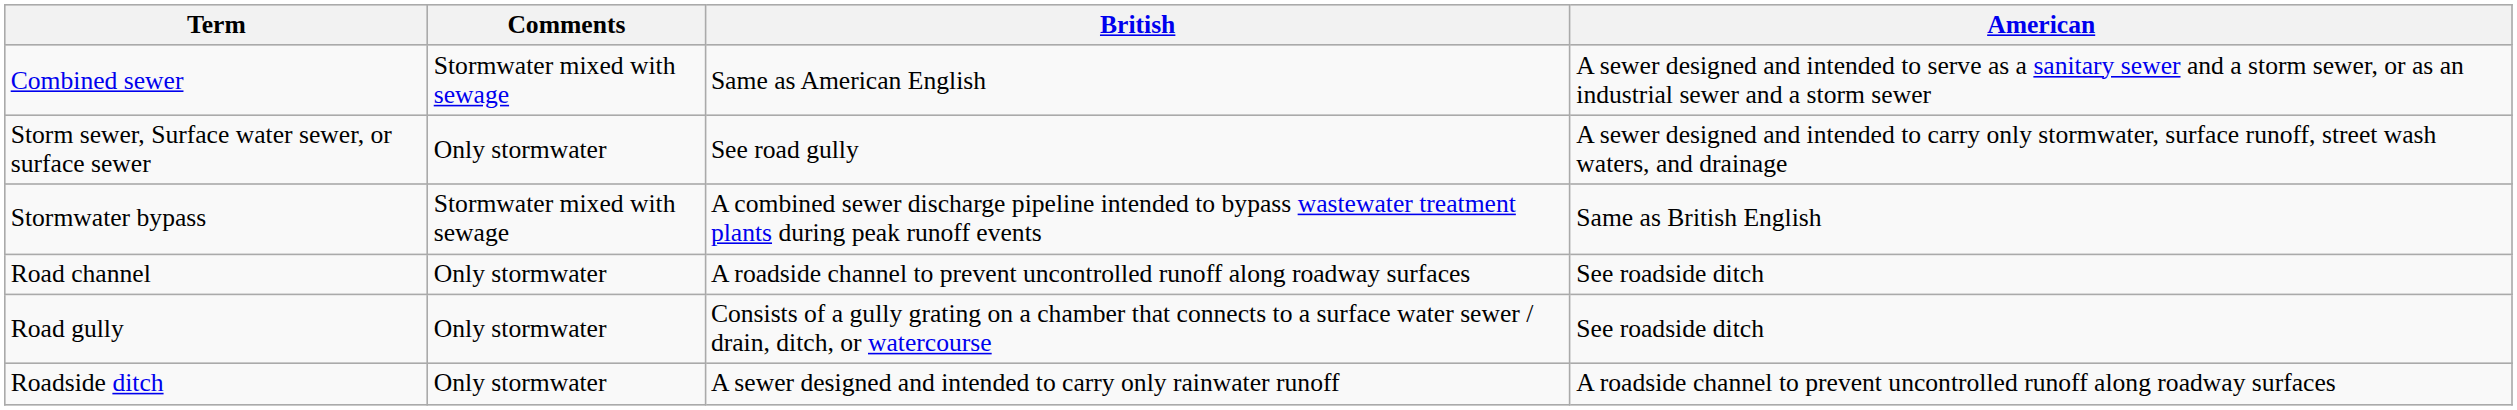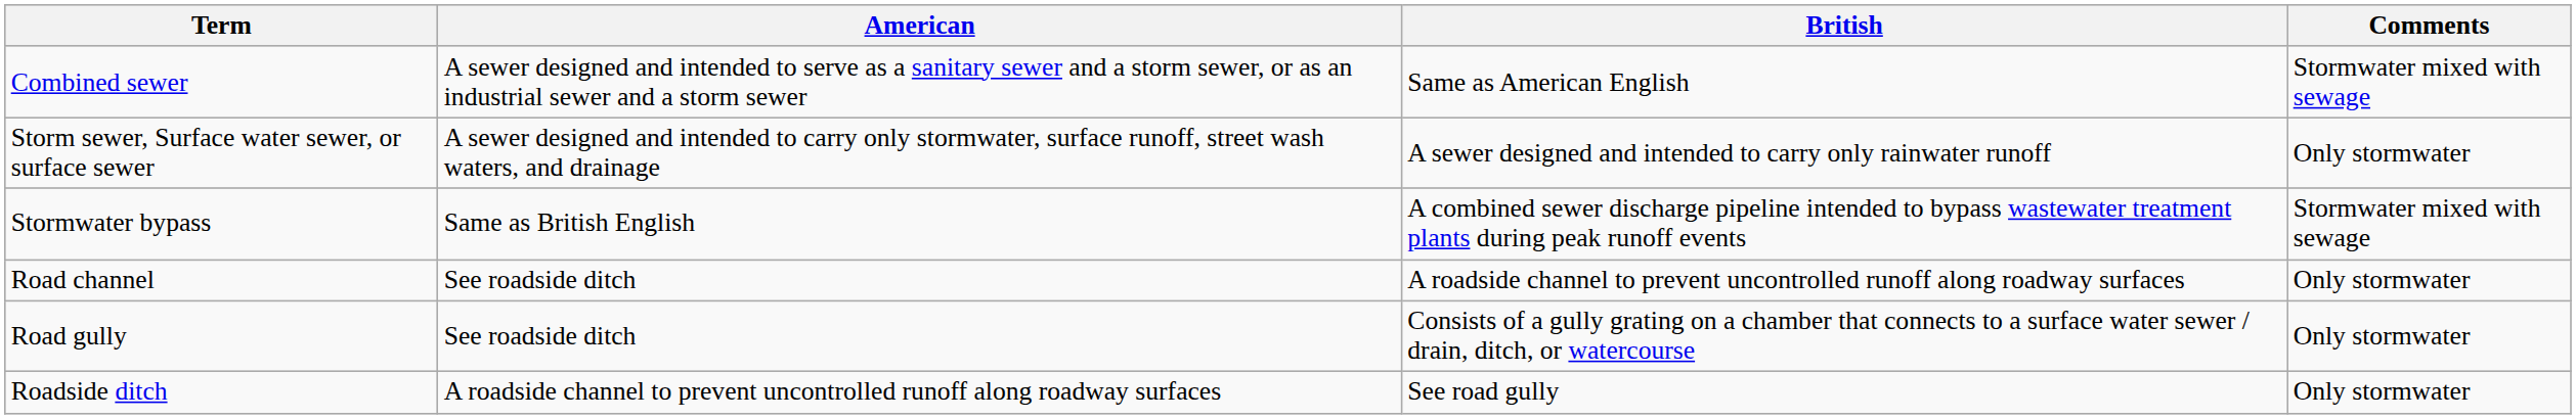columns swapped: American <-> Comments
Storm sewer, Surface water sewer, or surface sewer | British: See road gully -> A sewer designed and intended to carry only rainwater runoff
Roadside ditch | British: A sewer designed and intended to carry only rainwater runoff -> See road gully
